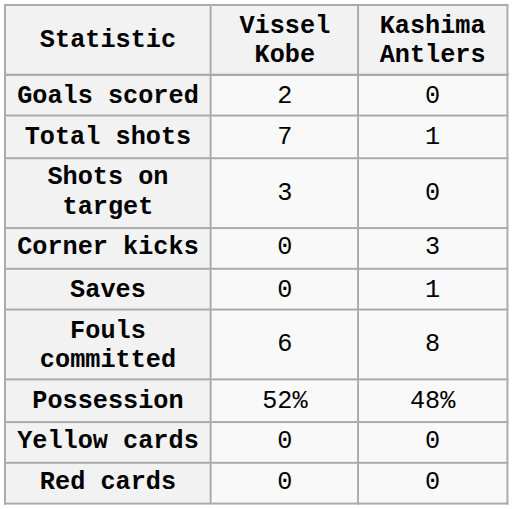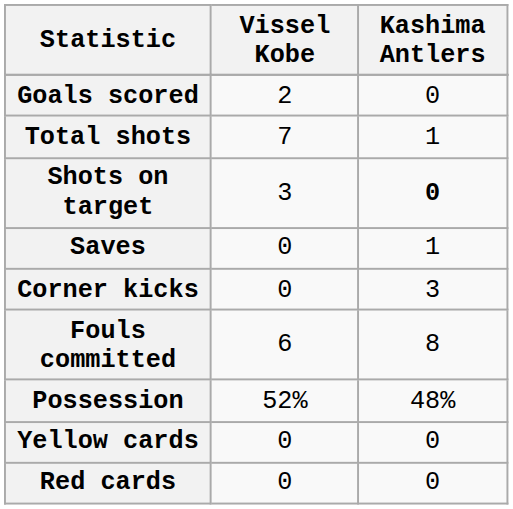Shots on target | Kashima Antlers: normal -> bold
rows swapped: Saves <-> Corner kicks
